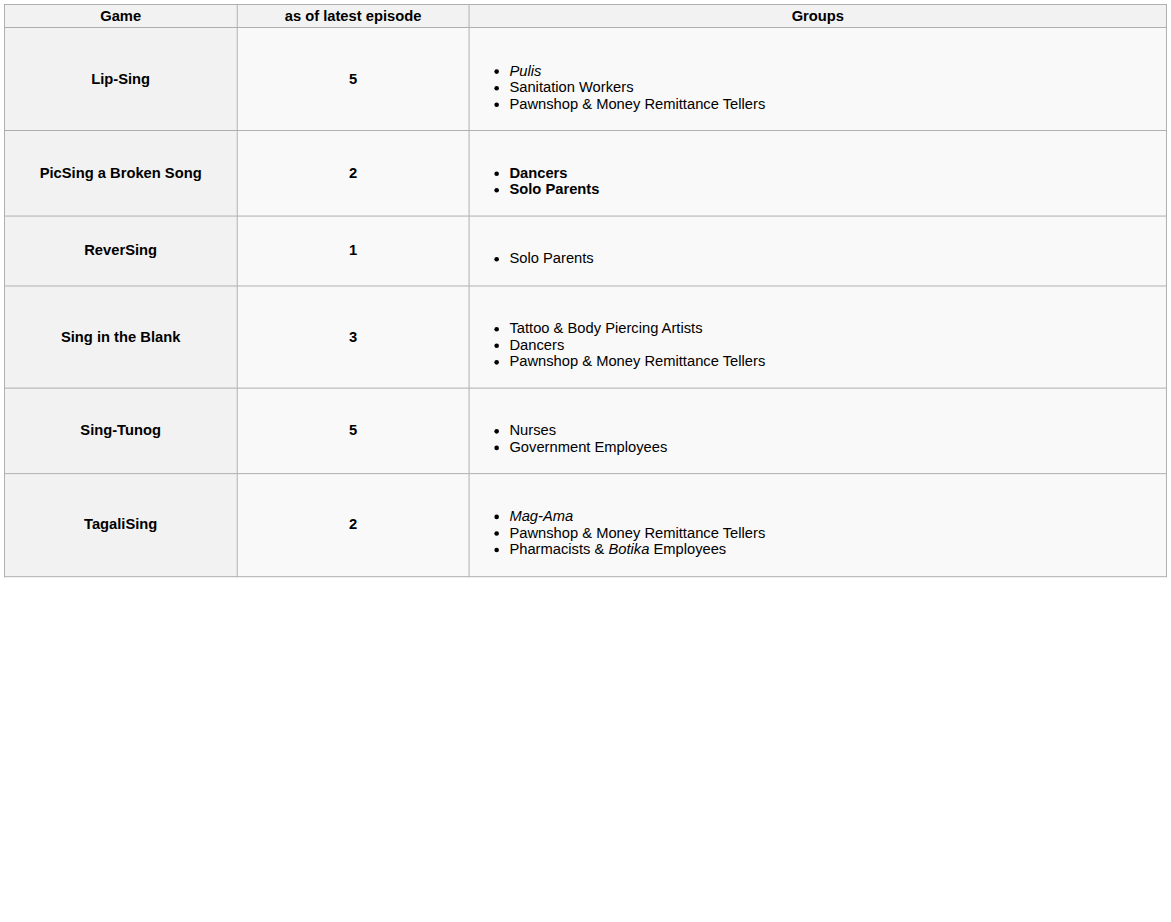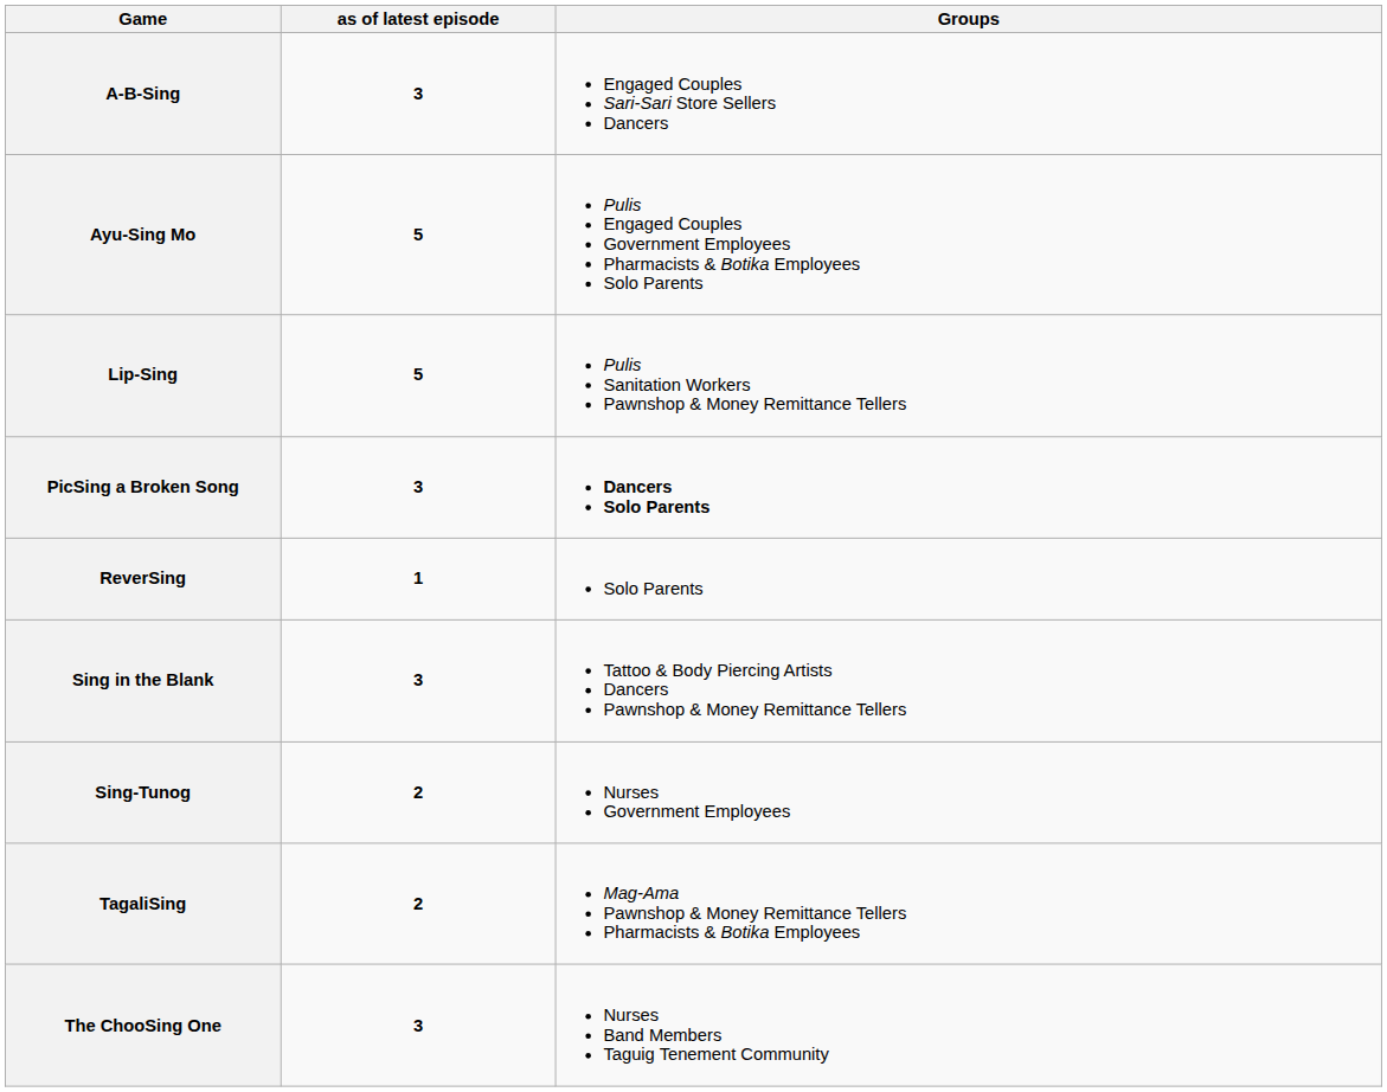+ row: A-B-Sing | 3 | Engaged Couples Sari-Sari Store Sellers Dancers
+ row: Ayu-Sing Mo | 5 | Pulis Engaged Couples Government Employees Pharmacists & Botika Employees Solo Parents
PicSing a Broken Song | as of latest episode: 2 -> 3
Sing-Tunog | as of latest episode: 5 -> 2
+ row: The ChooSing One | 3 | Nurses Band Members Taguig Tenement Community
